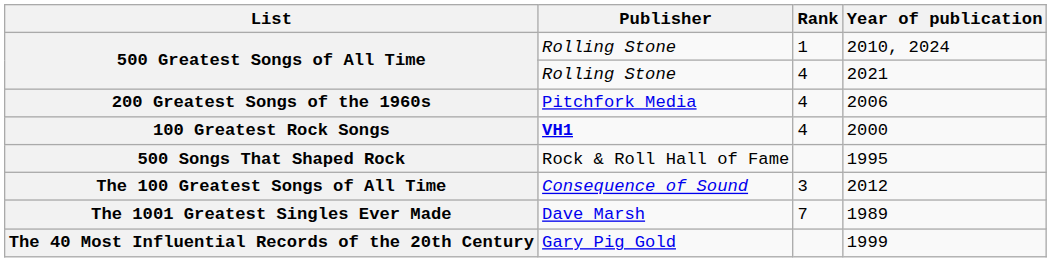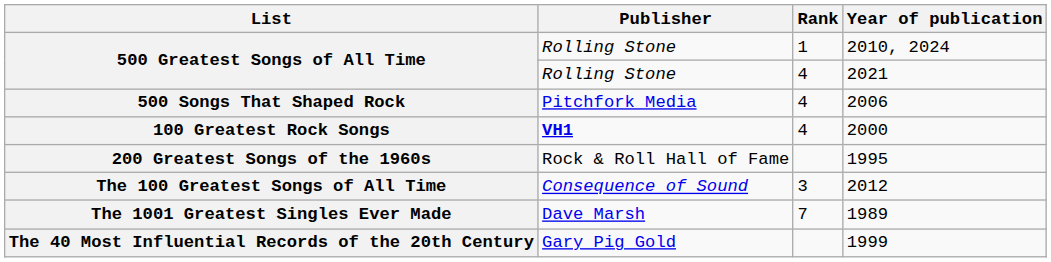2006 | List: 200 Greatest Songs of the 1960s -> 500 Songs That Shaped Rock
1995 | List: 500 Songs That Shaped Rock -> 200 Greatest Songs of the 1960s
